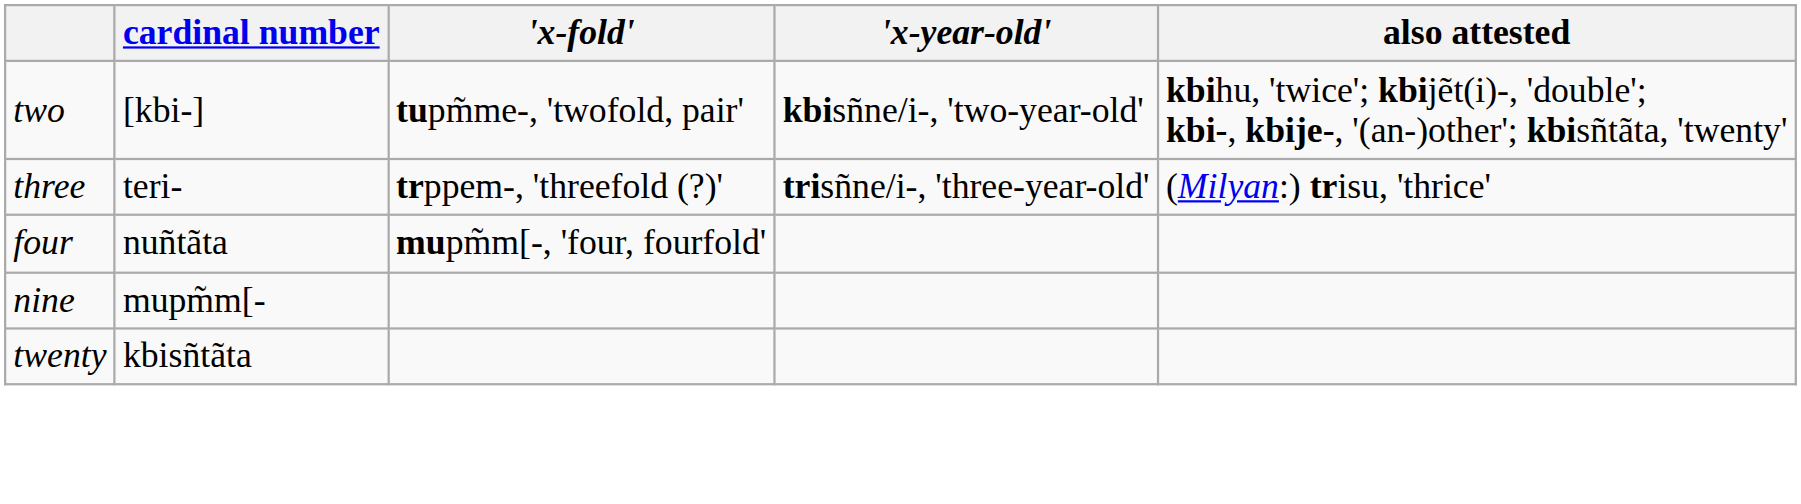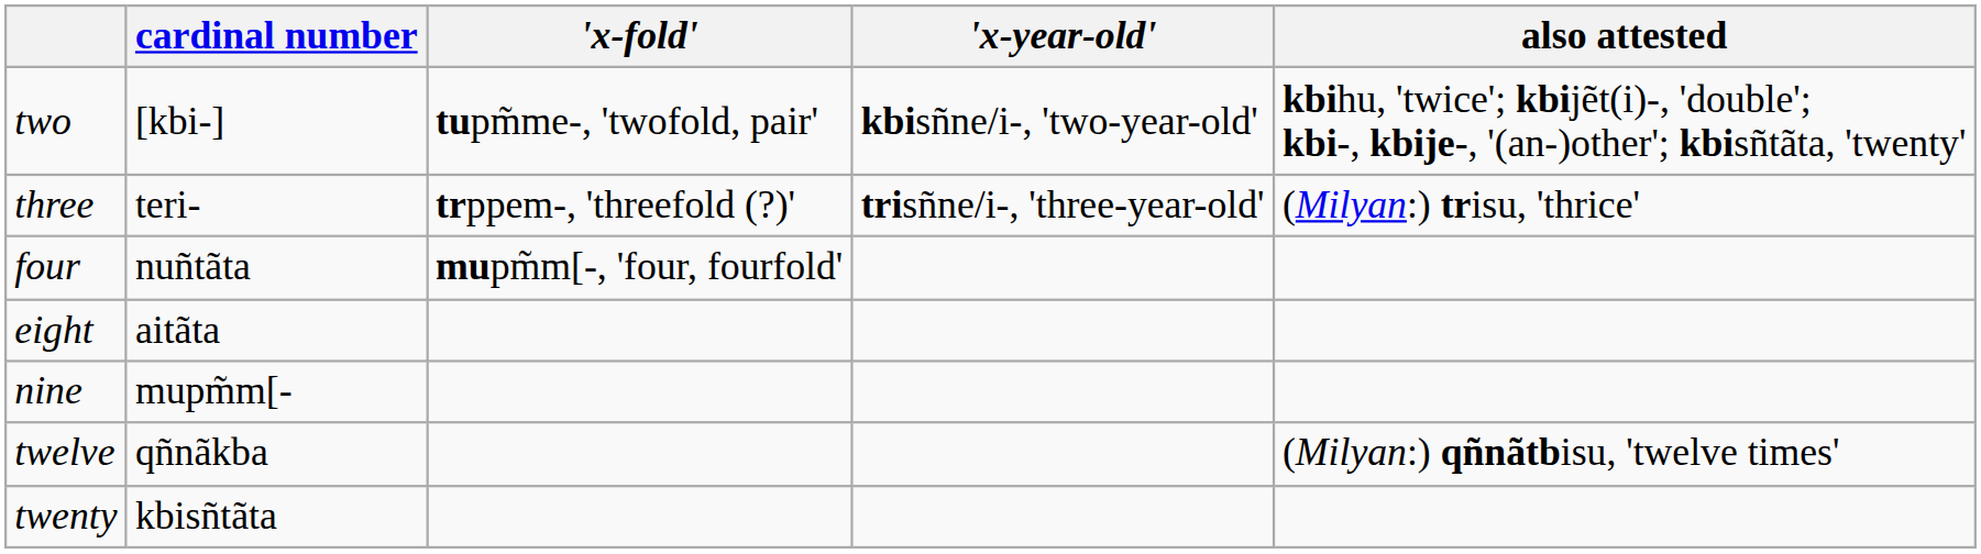+ row: eight | aitãta
+ row: twelve | qñnãkba | (Milyan:) qñnãtbisu, 'twelve times'
